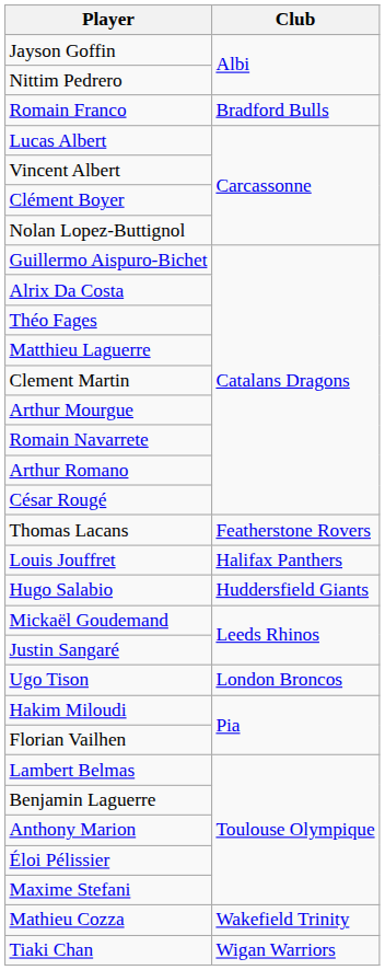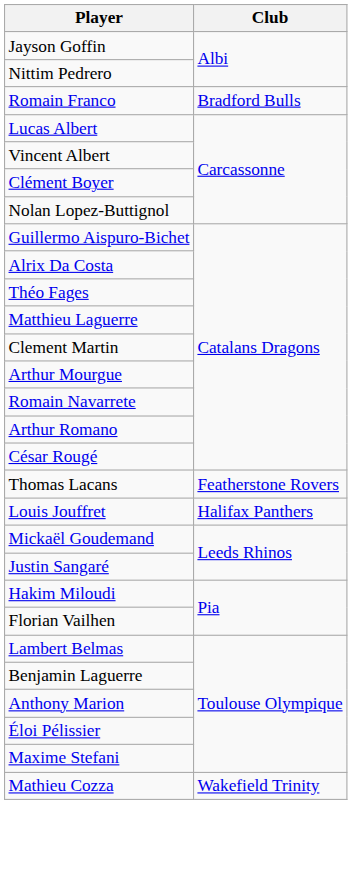- row: Hugo Salabio | Huddersfield Giants
- row: Ugo Tison | London Broncos
- row: Tiaki Chan | Wigan Warriors
